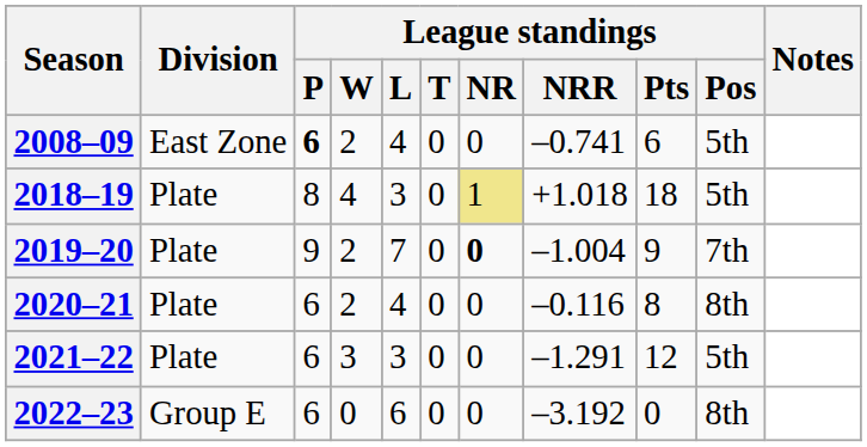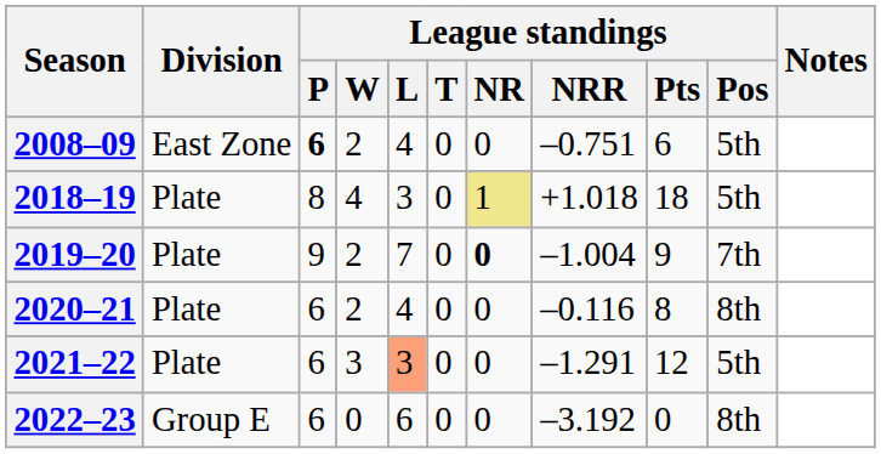2008–09 | League standings / NRR: –0.741 -> –0.751
2021–22 | League standings / L: no background -> lightsalmon background
